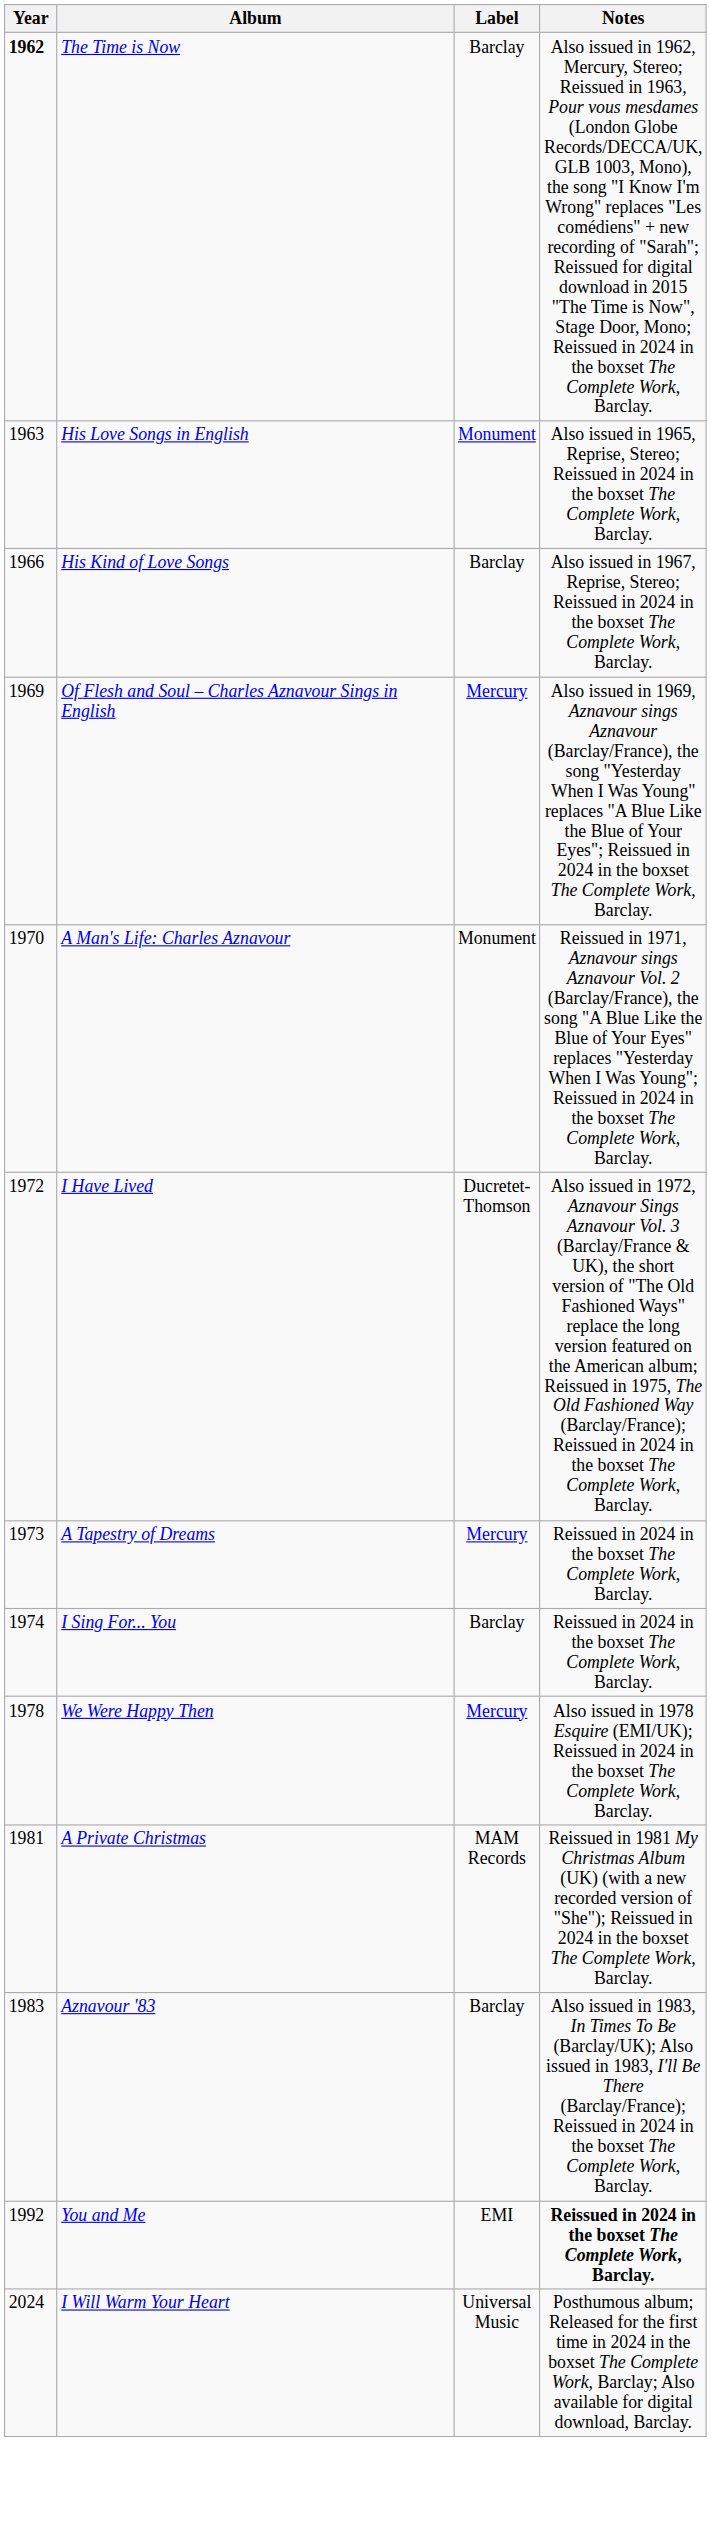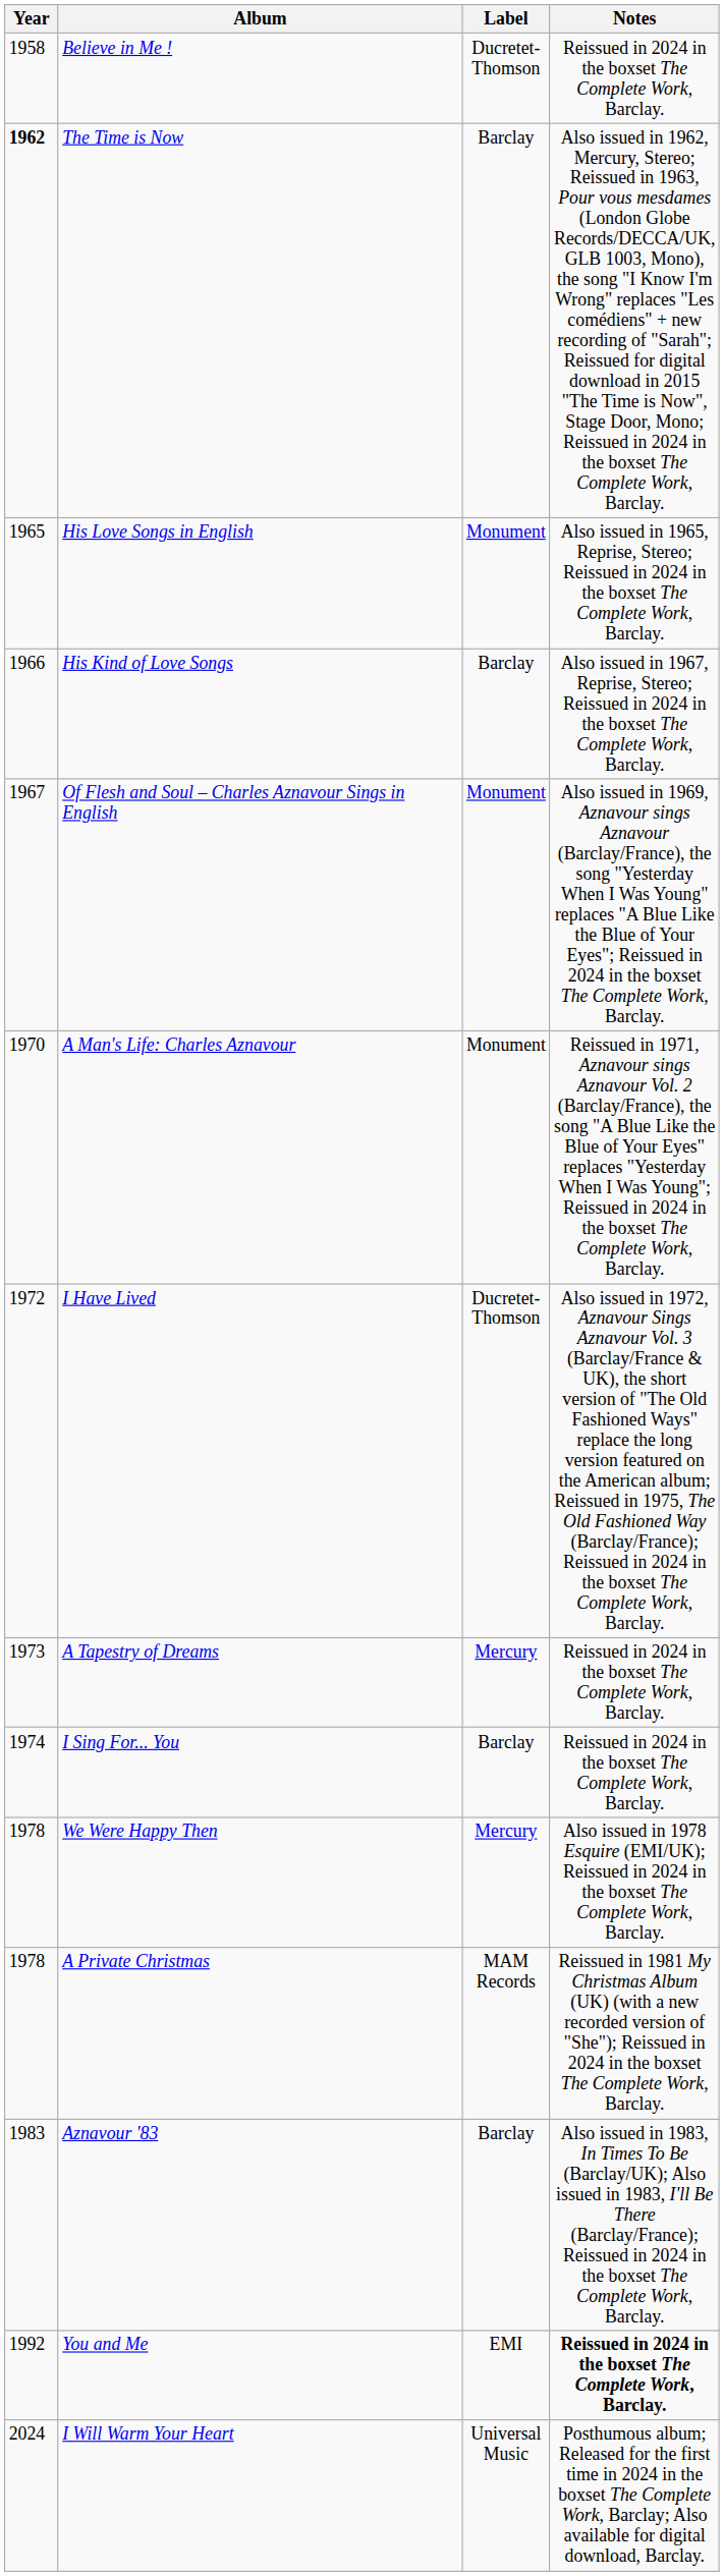+ row: 1958 | Believe in Me ! | Ducretet-Thomson | Reissued in 2024 in the boxset The Complete Work, Barclay.
His Love Songs in English | Year: 1963 -> 1965
Of Flesh and Soul – Charles Aznavour Sings in English | Year: 1969 -> 1967
Of Flesh and Soul – Charles Aznavour Sings in English | Label: Mercury -> Monument
A Private Christmas | Year: 1981 -> 1978
